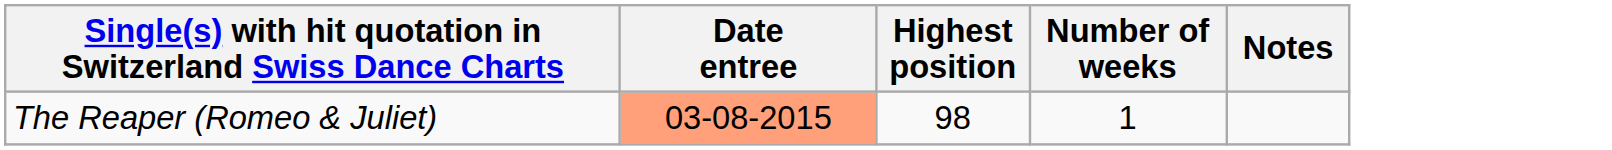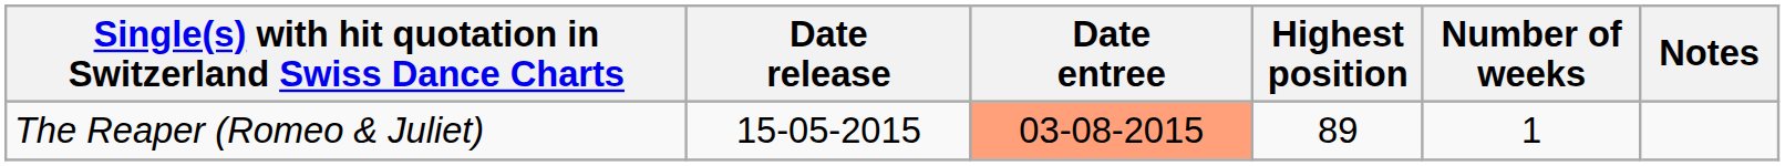+ column: Date release | 15-05-2015
The Reaper (Romeo & Juliet) | Highest position: 98 -> 89
